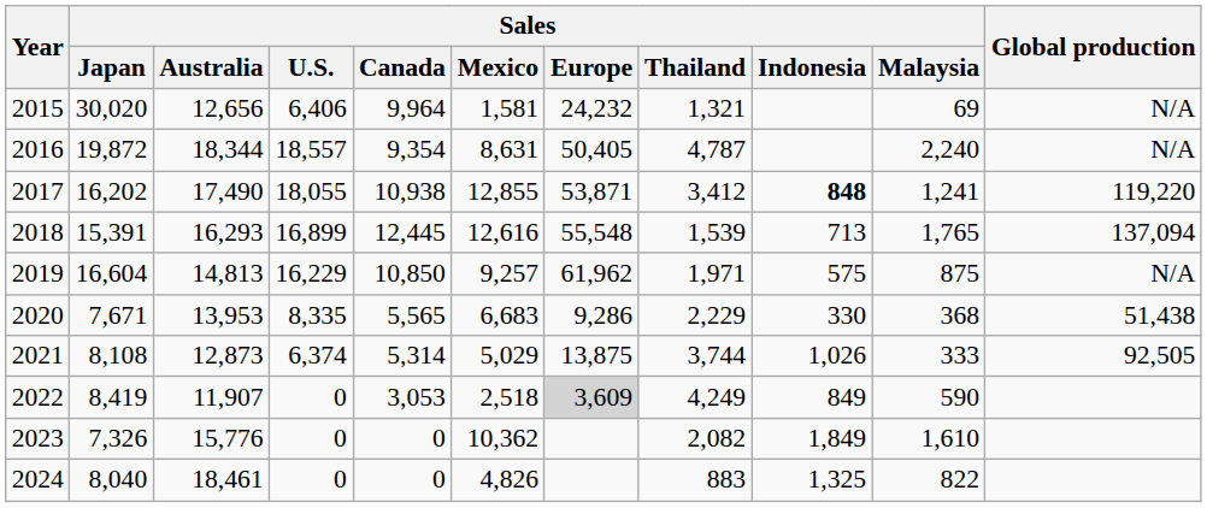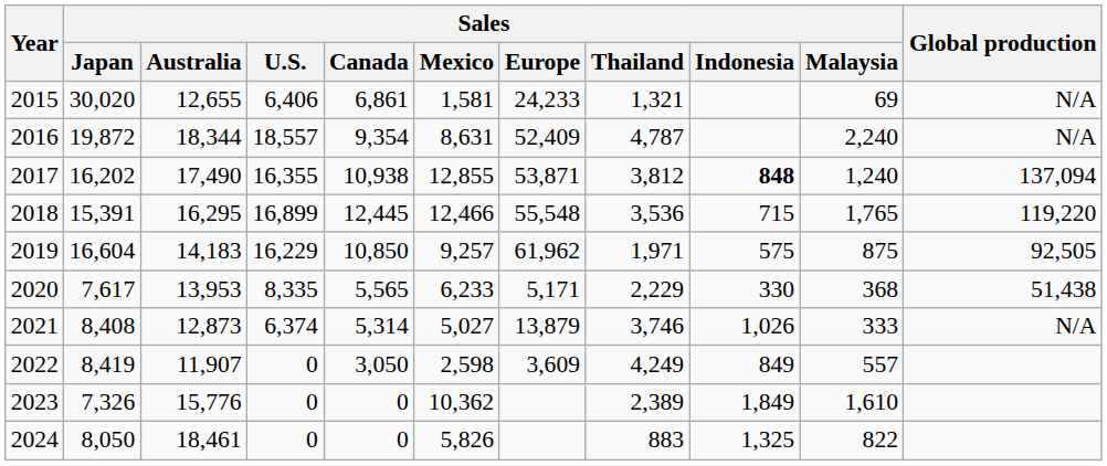2015 | Sales / Australia: 12,656 -> 12,655
2015 | Sales / Canada: 9,964 -> 6,861
2015 | Sales / Europe: 24,232 -> 24,233
2016 | Sales / Europe: 50,405 -> 52,409
2017 | Sales / U.S.: 18,055 -> 16,355
2017 | Sales / Thailand: 3,412 -> 3,812
2017 | Sales / Malaysia: 1,241 -> 1,240
2017 | Global production: 119,220 -> 137,094
2018 | Sales / Australia: 16,293 -> 16,295
2018 | Sales / Mexico: 12,616 -> 12,466
2018 | Sales / Thailand: 1,539 -> 3,536
2018 | Sales / Indonesia: 713 -> 715
2018 | Global production: 137,094 -> 119,220
2019 | Sales / Australia: 14,813 -> 14,183
2019 | Global production: N/A -> 92,505
2020 | Sales / Japan: 7,671 -> 7,617
2020 | Sales / Mexico: 6,683 -> 6,233
2020 | Sales / Europe: 9,286 -> 5,171
2021 | Sales / Japan: 8,108 -> 8,408
2021 | Sales / Mexico: 5,029 -> 5,027
2021 | Sales / Europe: 13,875 -> 13,879
2021 | Sales / Thailand: 3,744 -> 3,746
2021 | Global production: 92,505 -> N/A
2022 | Sales / Canada: 3,053 -> 3,050
2022 | Sales / Mexico: 2,518 -> 2,598
2022 | Sales / Europe: lightgrey background -> no background
2022 | Sales / Malaysia: 590 -> 557
2023 | Sales / Thailand: 2,082 -> 2,389
2024 | Sales / Japan: 8,040 -> 8,050
2024 | Sales / Mexico: 4,826 -> 5,826
